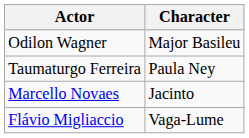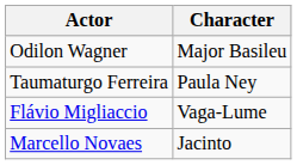rows swapped: Flávio Migliaccio <-> Marcello Novaes
